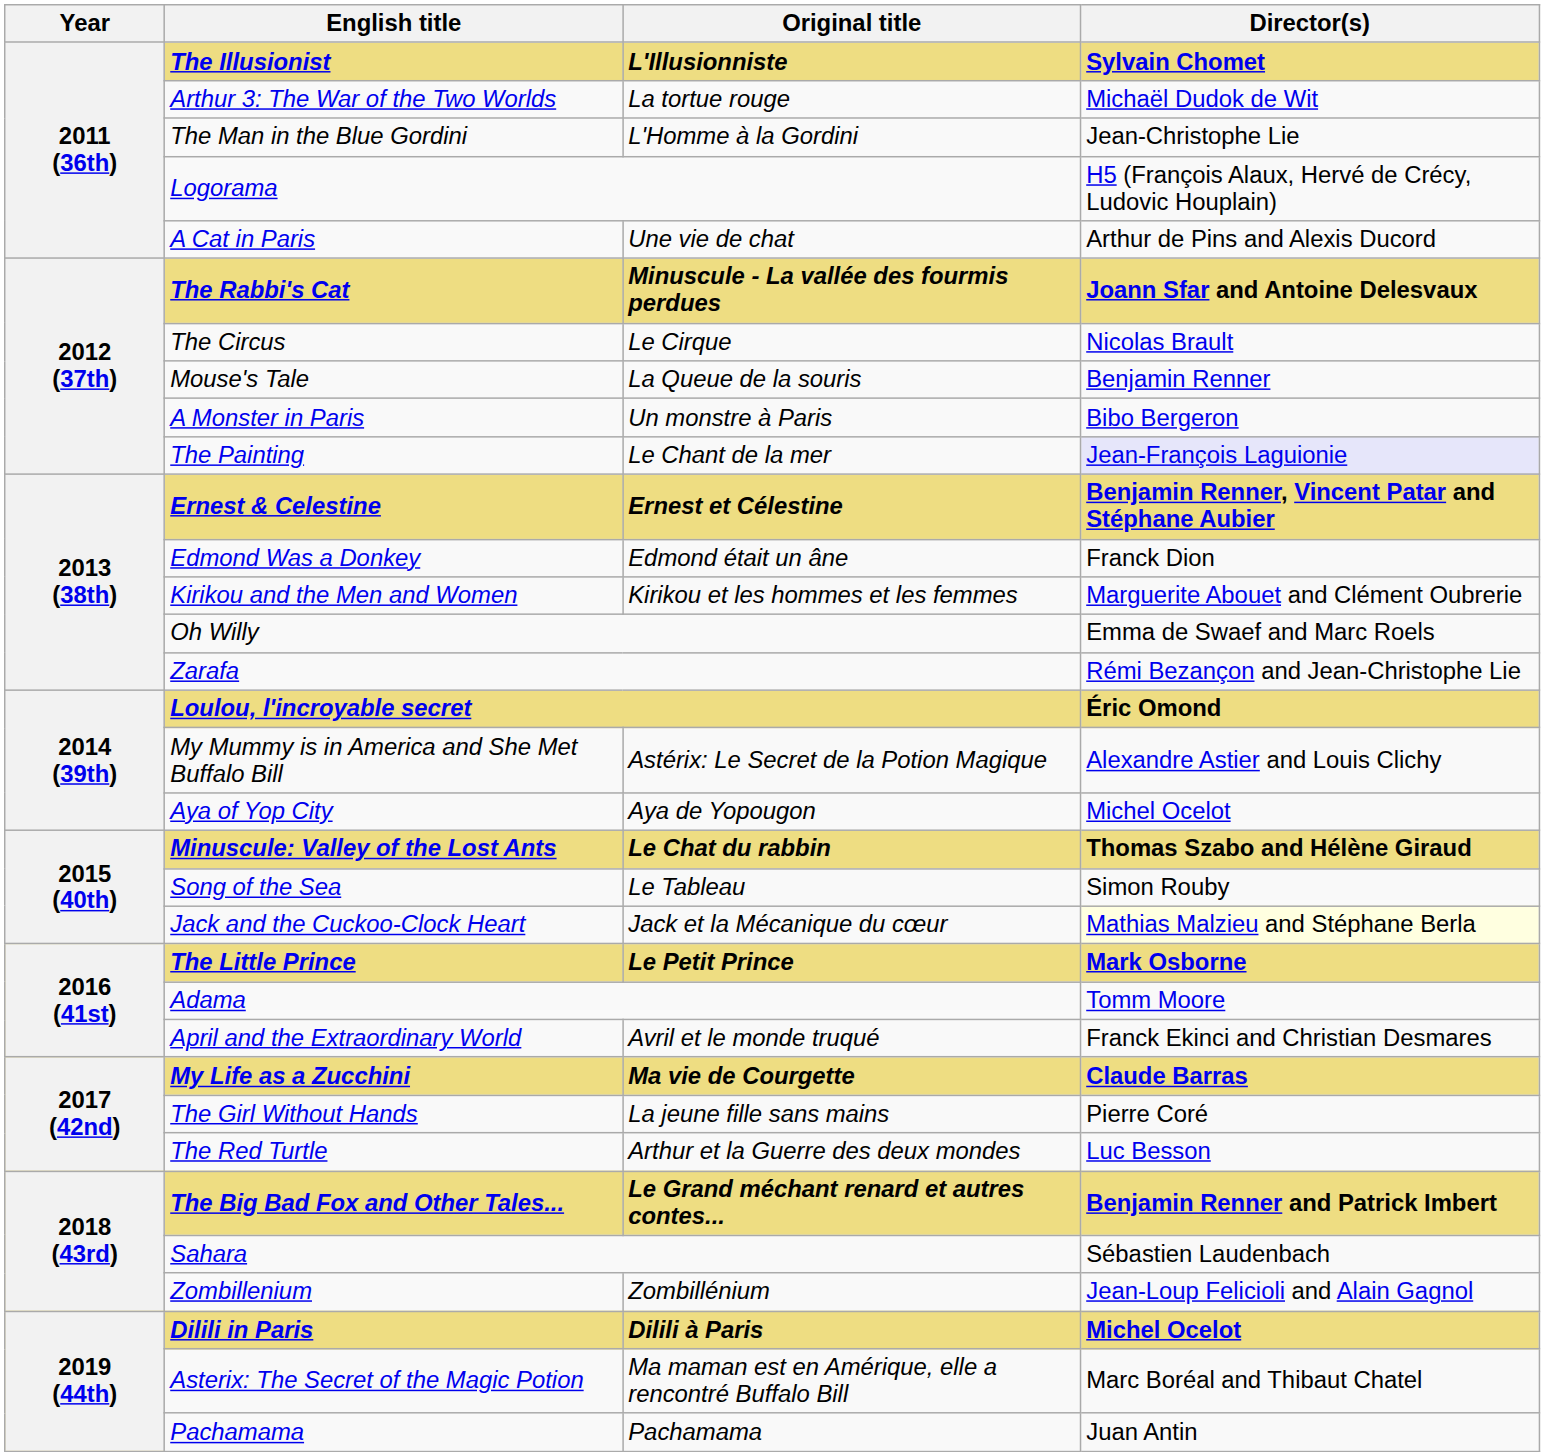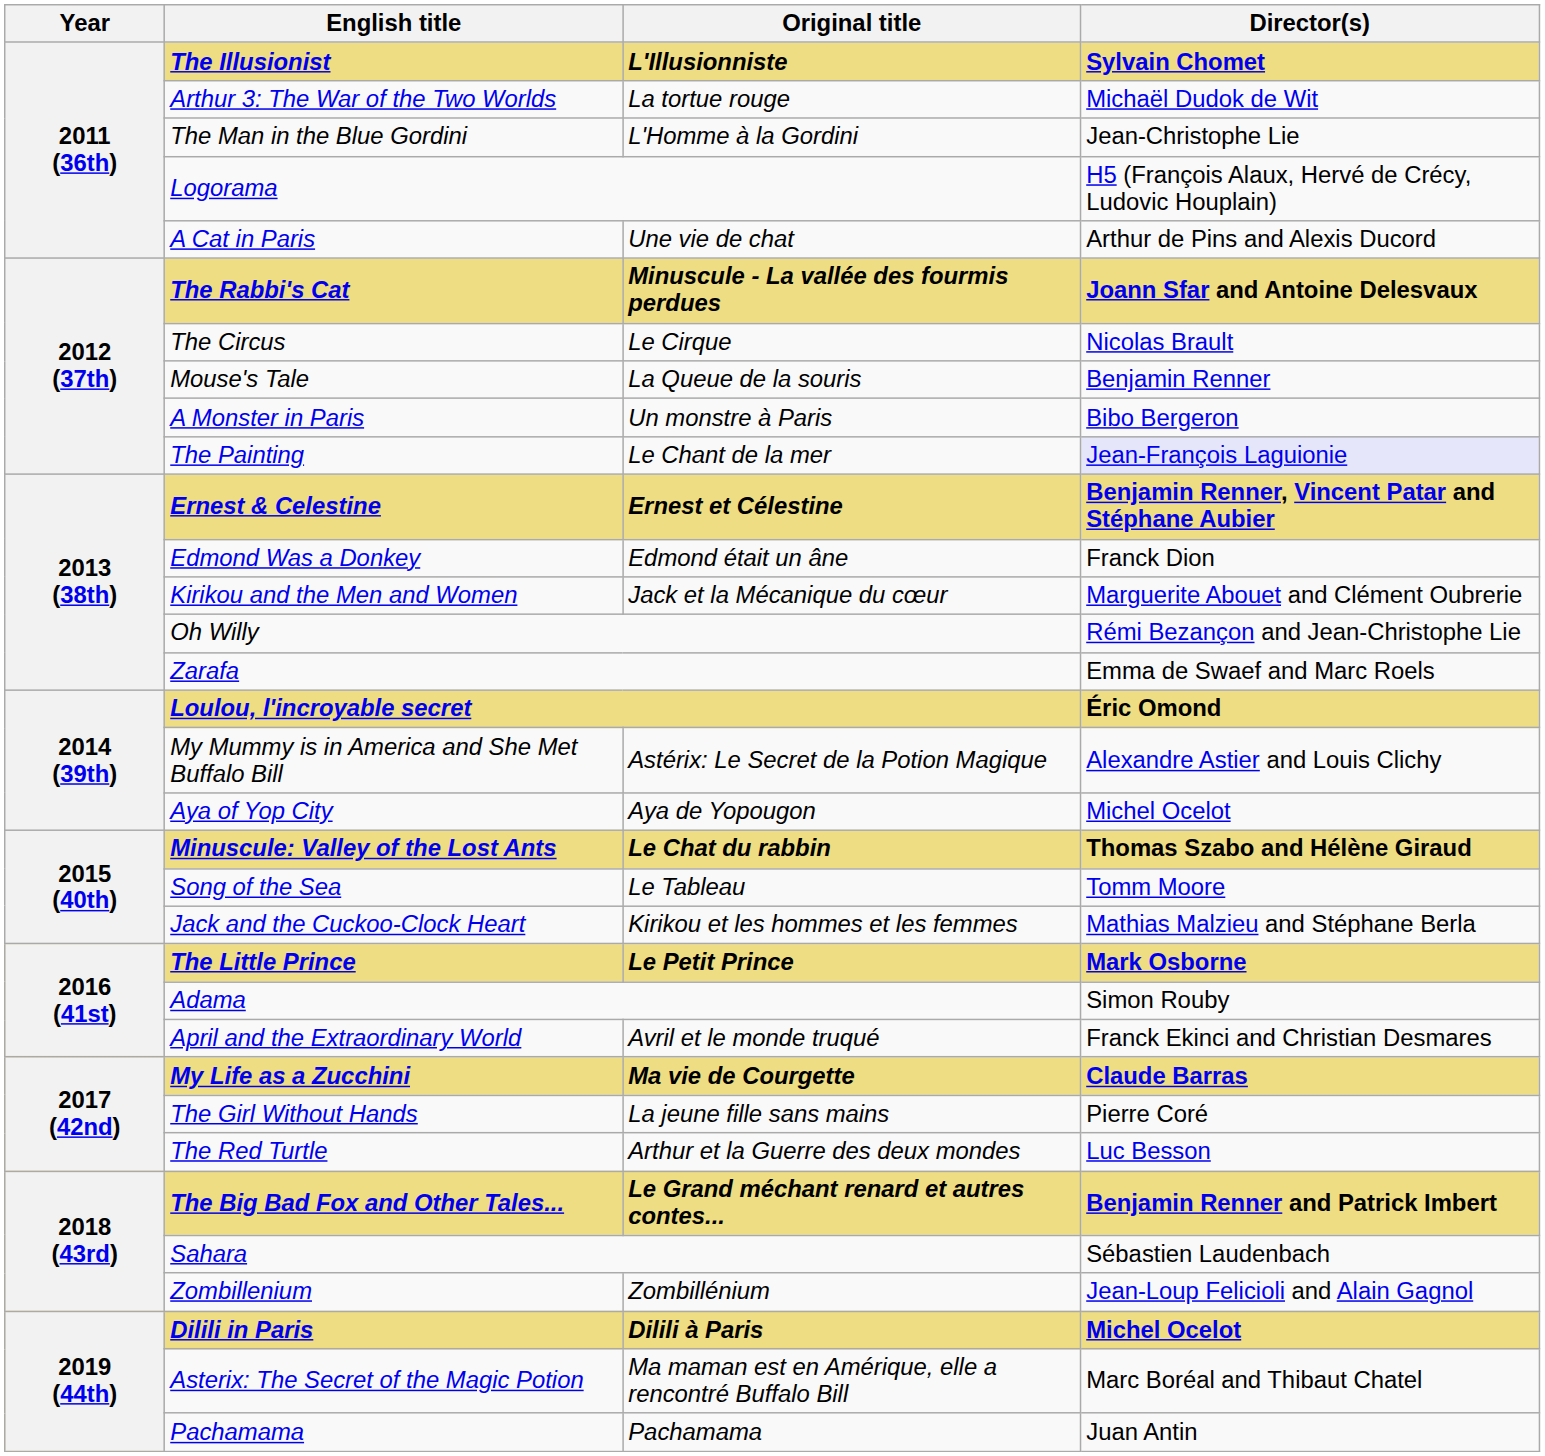Kirikou and the Men and Women | Original title: Kirikou et les hommes et les femmes -> Jack et la Mécanique du cœur
Oh Willy | Director(s): Emma de Swaef and Marc Roels -> Rémi Bezançon and Jean-Christophe Lie
Zarafa | Director(s): Rémi Bezançon and Jean-Christophe Lie -> Emma de Swaef and Marc Roels
Song of the Sea | Director(s): Simon Rouby -> Tomm Moore
Jack and the Cuckoo-Clock Heart | Original title: Jack et la Mécanique du cœur -> Kirikou et les hommes et les femmes
Jack and the Cuckoo-Clock Heart | Director(s): lightyellow background -> no background
Adama | Director(s): Tomm Moore -> Simon Rouby
